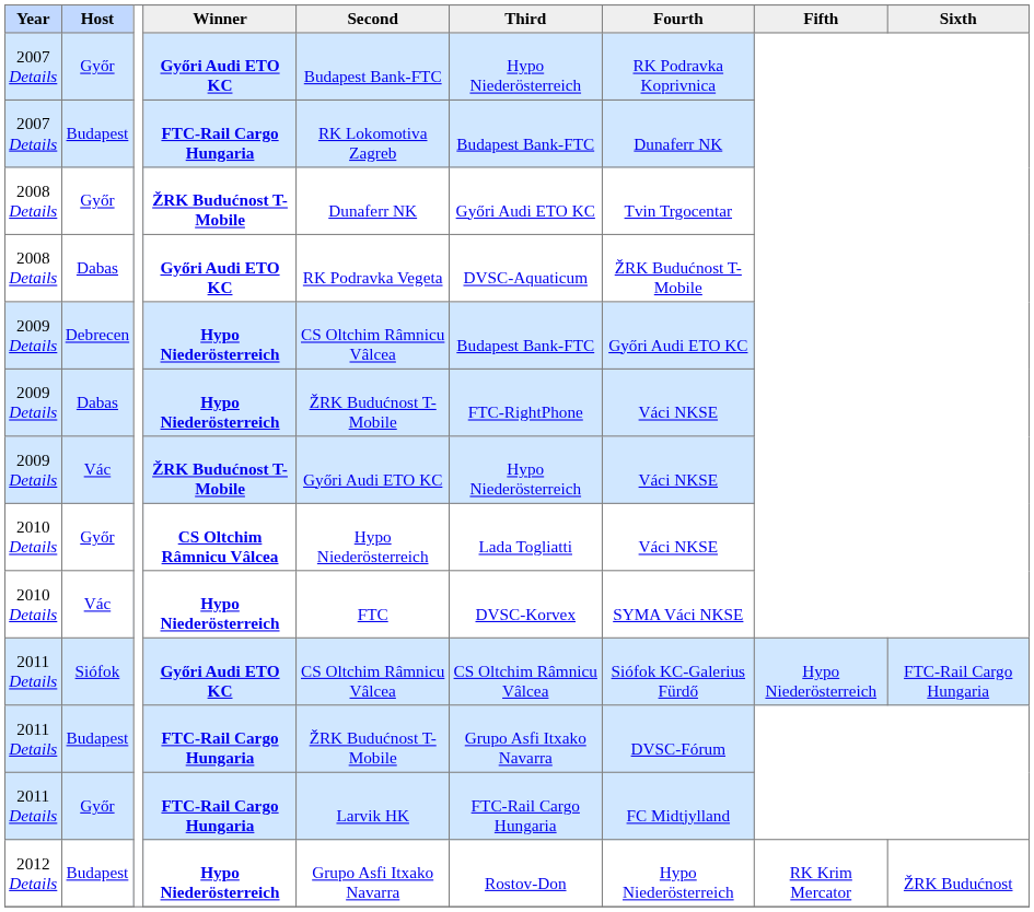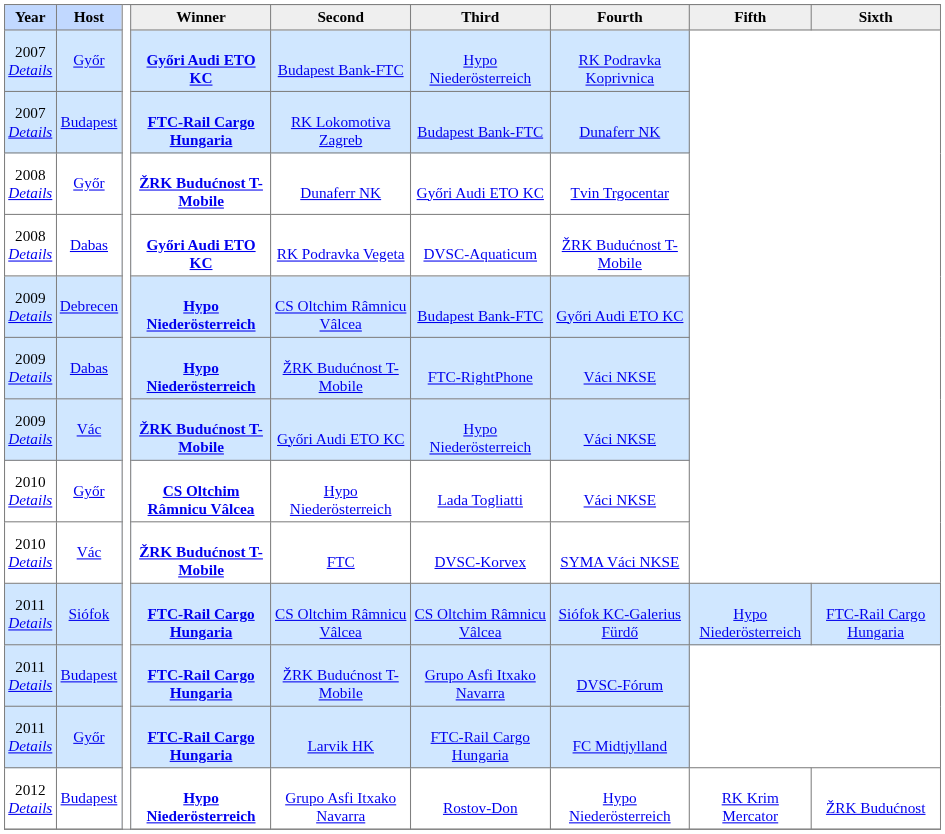2010 Details / Vác | Winner: Hypo Niederösterreich -> ŽRK Budućnost T-Mobile
2011 Details / Siófok | Winner: Győri Audi ETO KC -> FTC-Rail Cargo Hungaria
